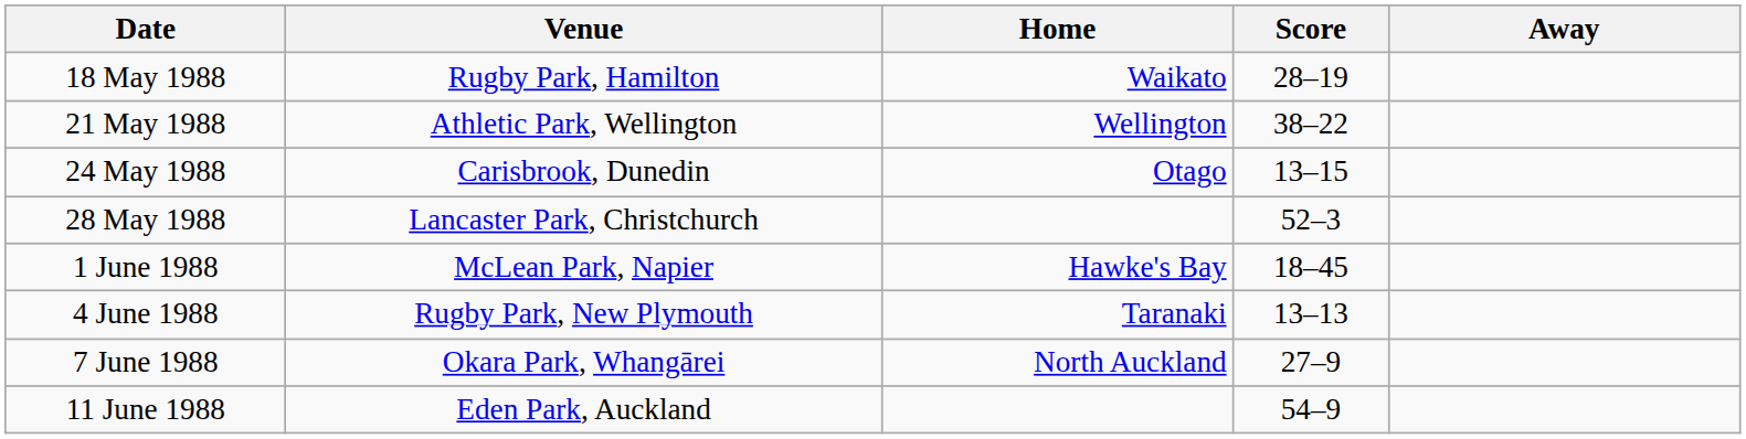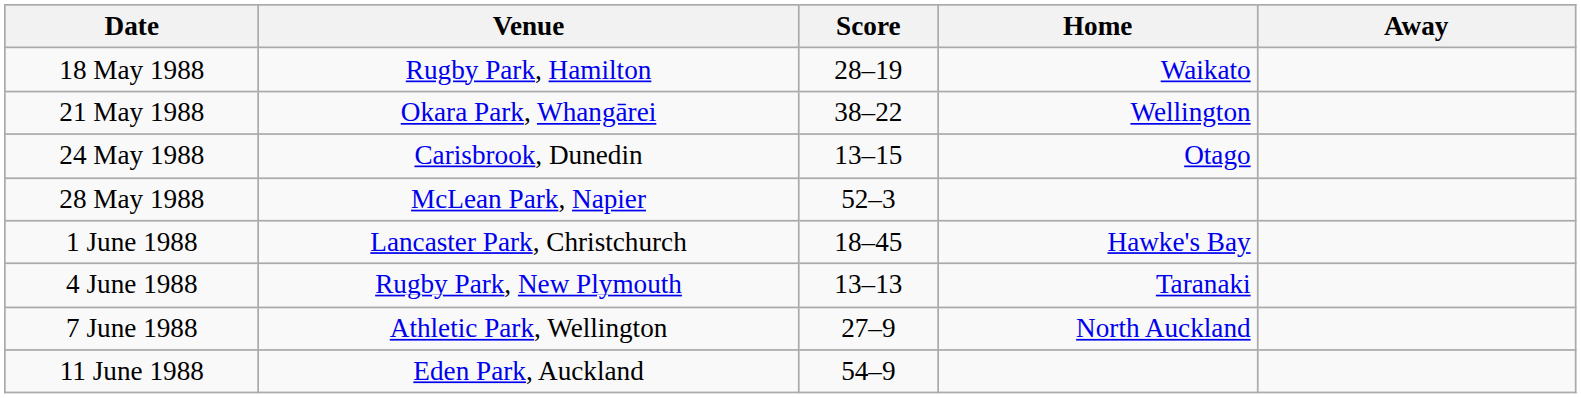columns swapped: Home <-> Score
21 May 1988 | Venue: Athletic Park, Wellington -> Okara Park, Whangārei
28 May 1988 | Venue: Lancaster Park, Christchurch -> McLean Park, Napier
1 June 1988 | Venue: McLean Park, Napier -> Lancaster Park, Christchurch
7 June 1988 | Venue: Okara Park, Whangārei -> Athletic Park, Wellington
